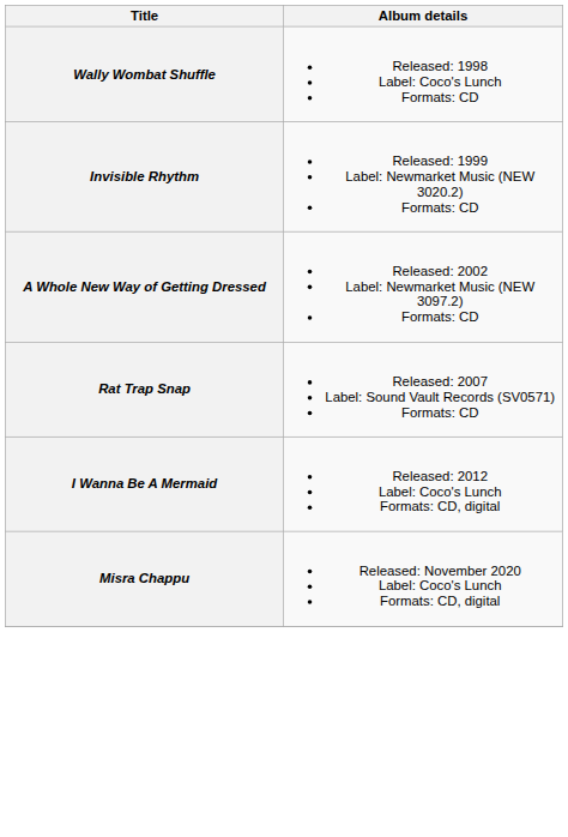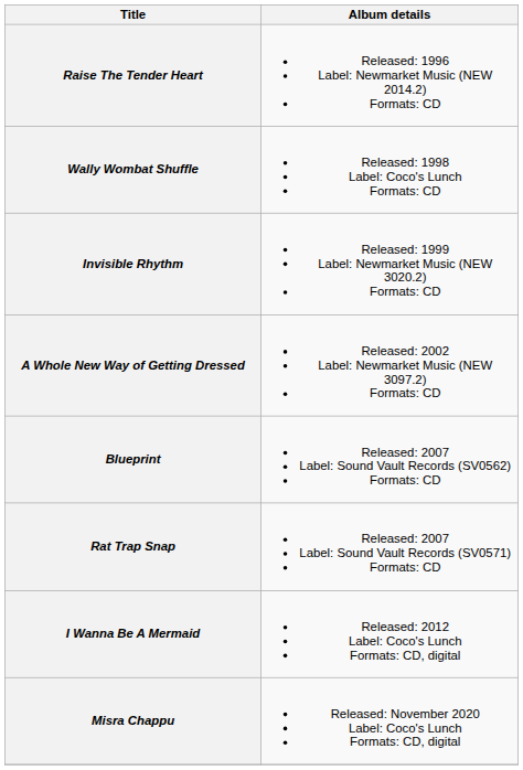+ row: Raise The Tender Heart | Released: 1996 Label: Newmarket Music (NEW 2014.2) Formats: CD
+ row: Blueprint | Released: 2007 Label: Sound Vault Records (SV0562) Formats: CD
